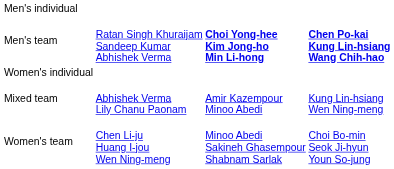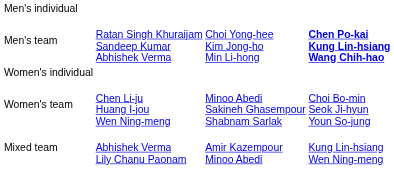Men's team | column 3: bold -> normal
rows swapped: Women's team <-> Mixed team
